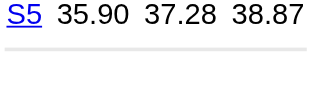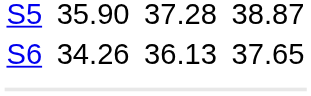+ row: S6 | 34.26 | 36.13 | 37.65
